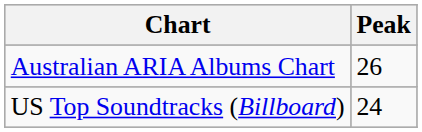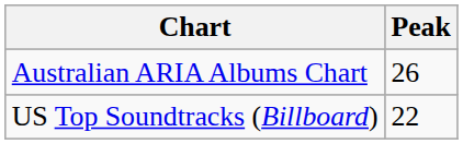US Top Soundtracks (Billboard) | Peak: 24 -> 22
